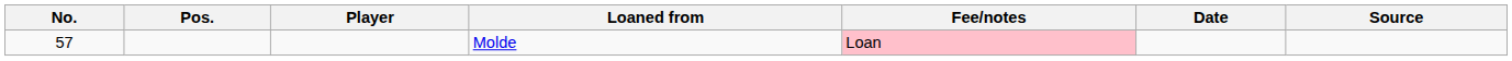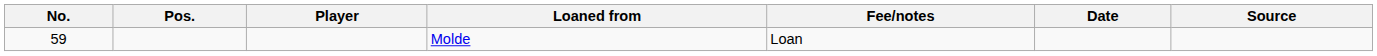Molde | No.: 57 -> 59
Molde | Fee/notes: pink background -> no background
